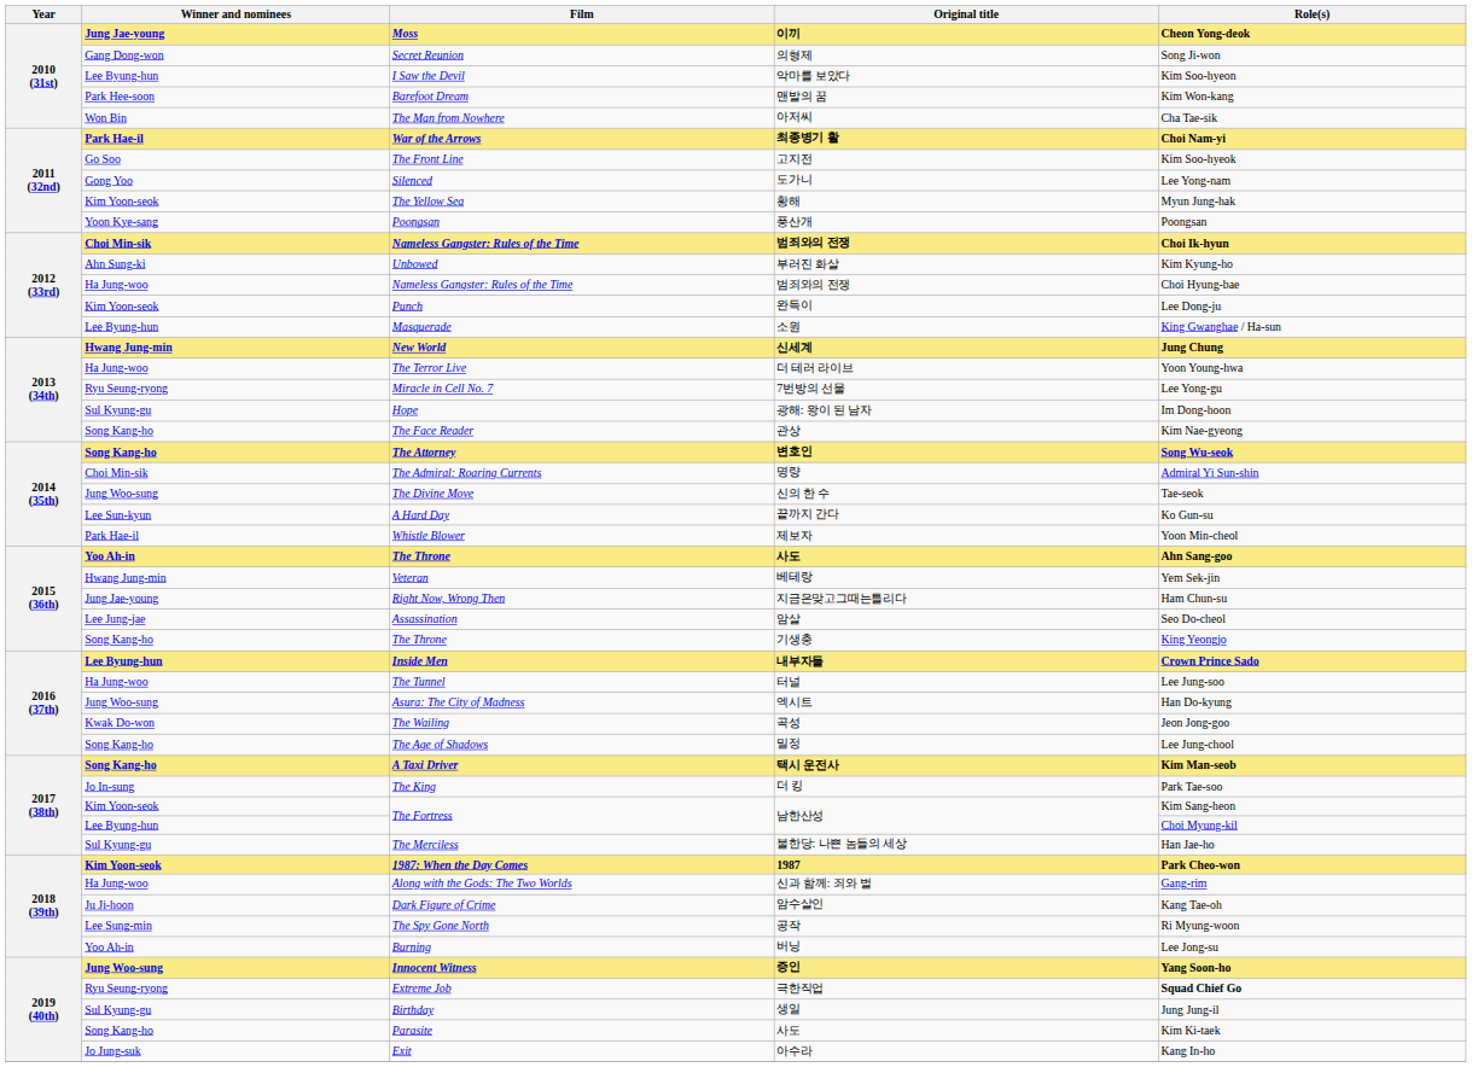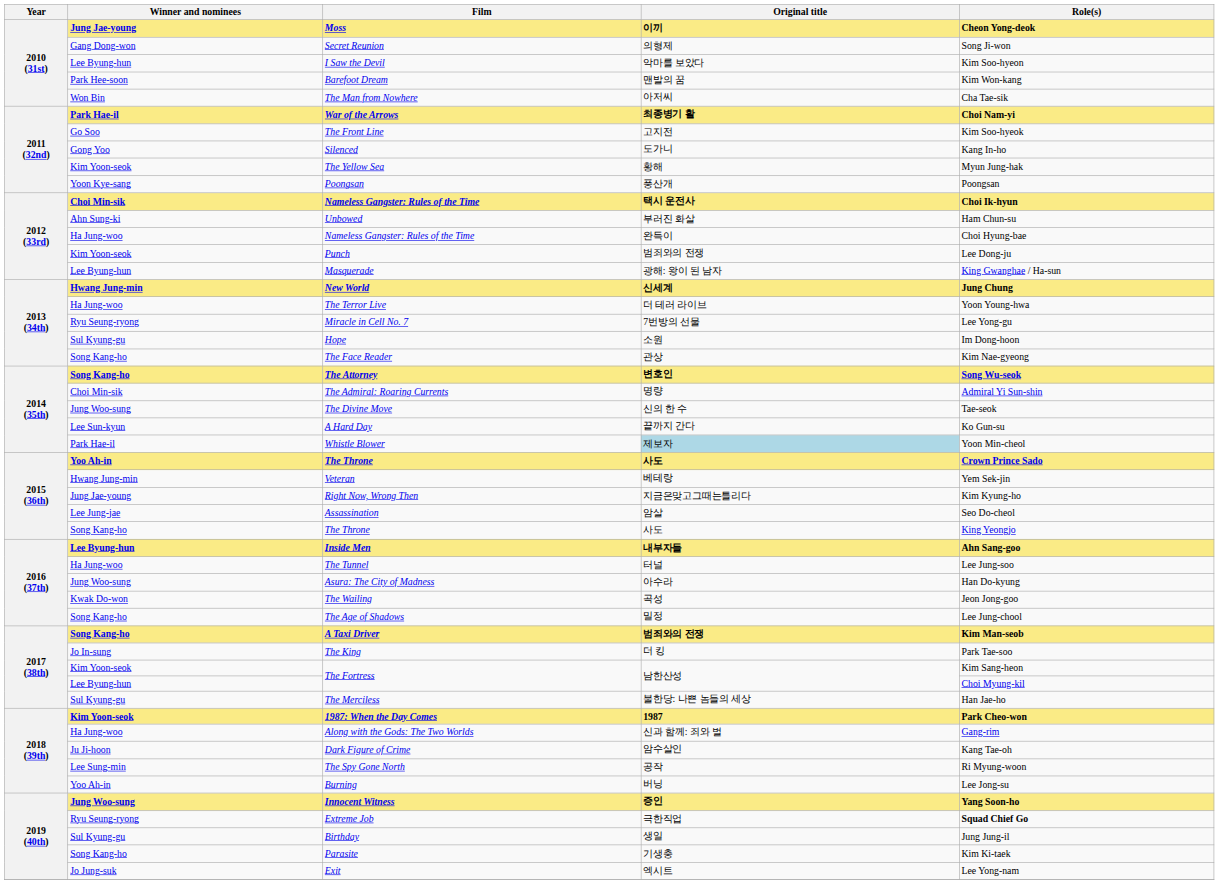Silenced | Role(s): Lee Yong-nam -> Kang In-ho
Choi Min-sik / Nameless Gangster: Rules of the Time | Original title: 범죄와의 전쟁 -> 택시 운전사
Unbowed | Role(s): Kim Kyung-ho -> Ham Chun-su
Ha Jung-woo / Nameless Gangster: Rules of the Time | Original title: 범죄와의 전쟁 -> 완득이
Punch | Original title: 완득이 -> 범죄와의 전쟁
Masquerade | Original title: 소원 -> 광해: 왕이 된 남자
Hope | Original title: 광해: 왕이 된 남자 -> 소원
Whistle Blower | Original title: no background -> lightblue background
Yoo Ah-in / The Throne | Role(s): Ahn Sang-goo -> Crown Prince Sado
Right Now, Wrong Then | Role(s): Ham Chun-su -> Kim Kyung-ho
Song Kang-ho / The Throne | Original title: 기생충 -> 사도
Inside Men | Role(s): Crown Prince Sado -> Ahn Sang-goo
Asura: The City of Madness | Original title: 엑시트 -> 아수라
A Taxi Driver | Original title: 택시 운전사 -> 범죄와의 전쟁
Parasite | Original title: 사도 -> 기생충
Exit | Original title: 아수라 -> 엑시트
Exit | Role(s): Kang In-ho -> Lee Yong-nam
